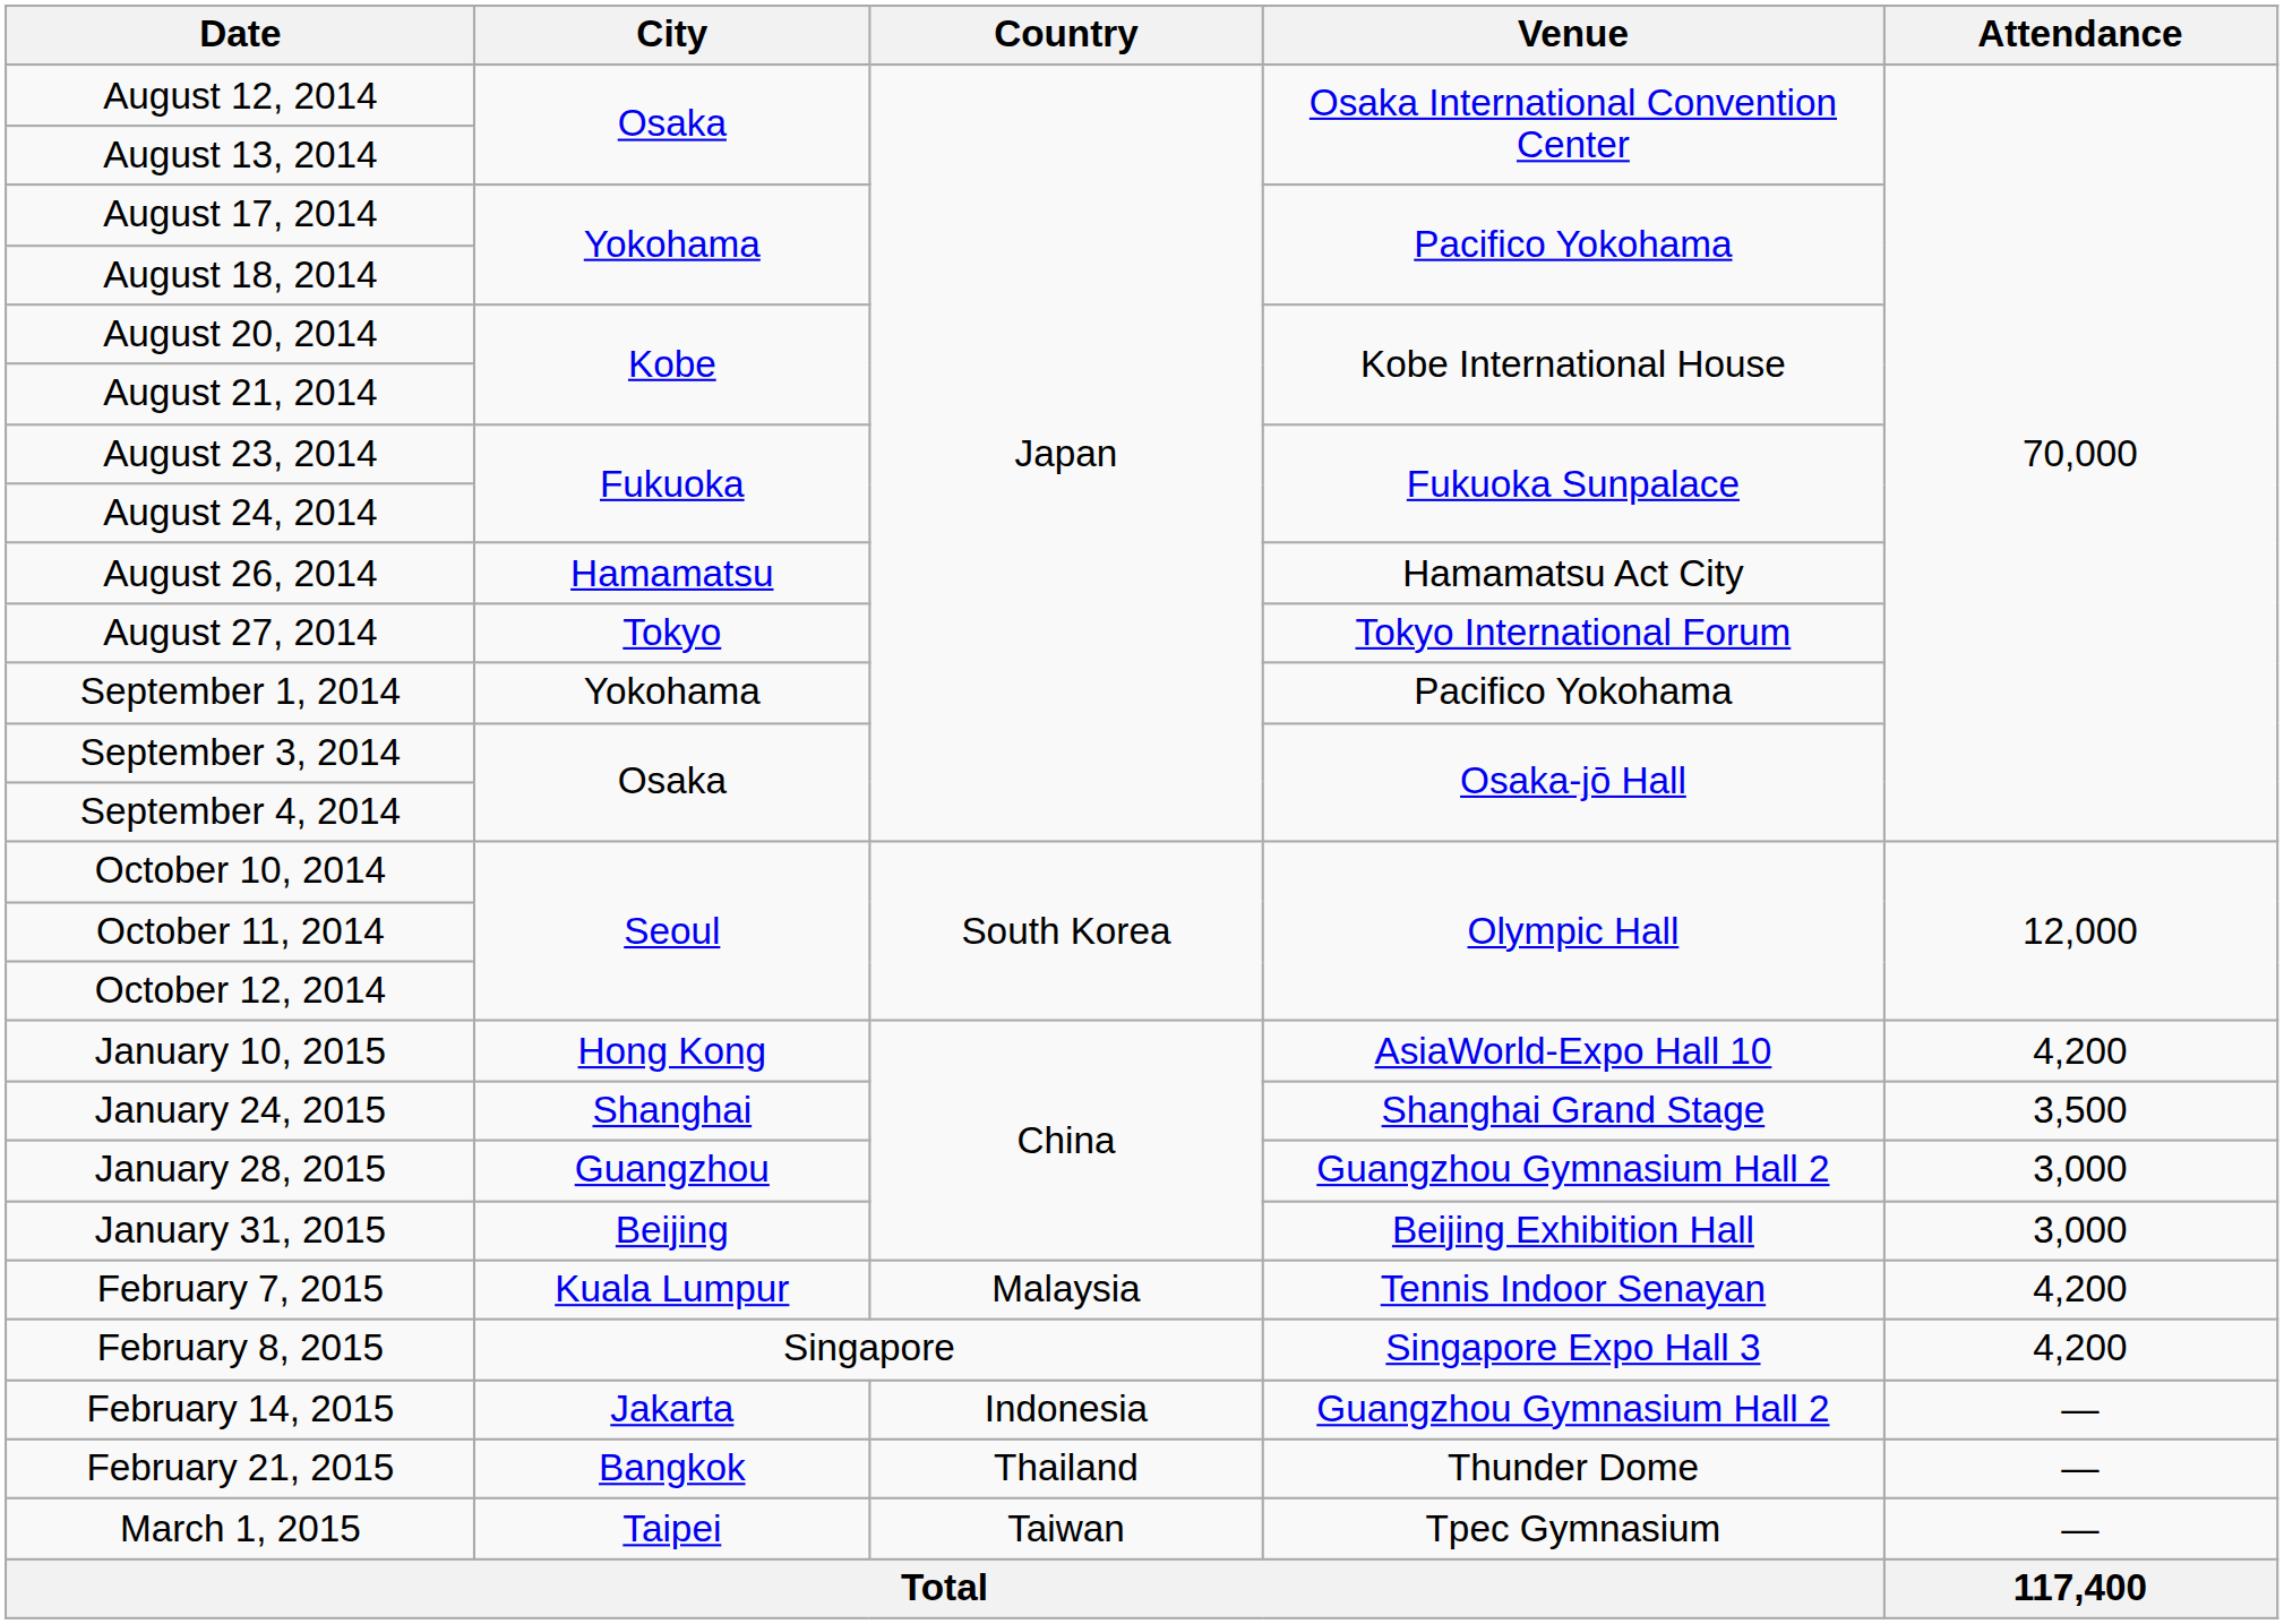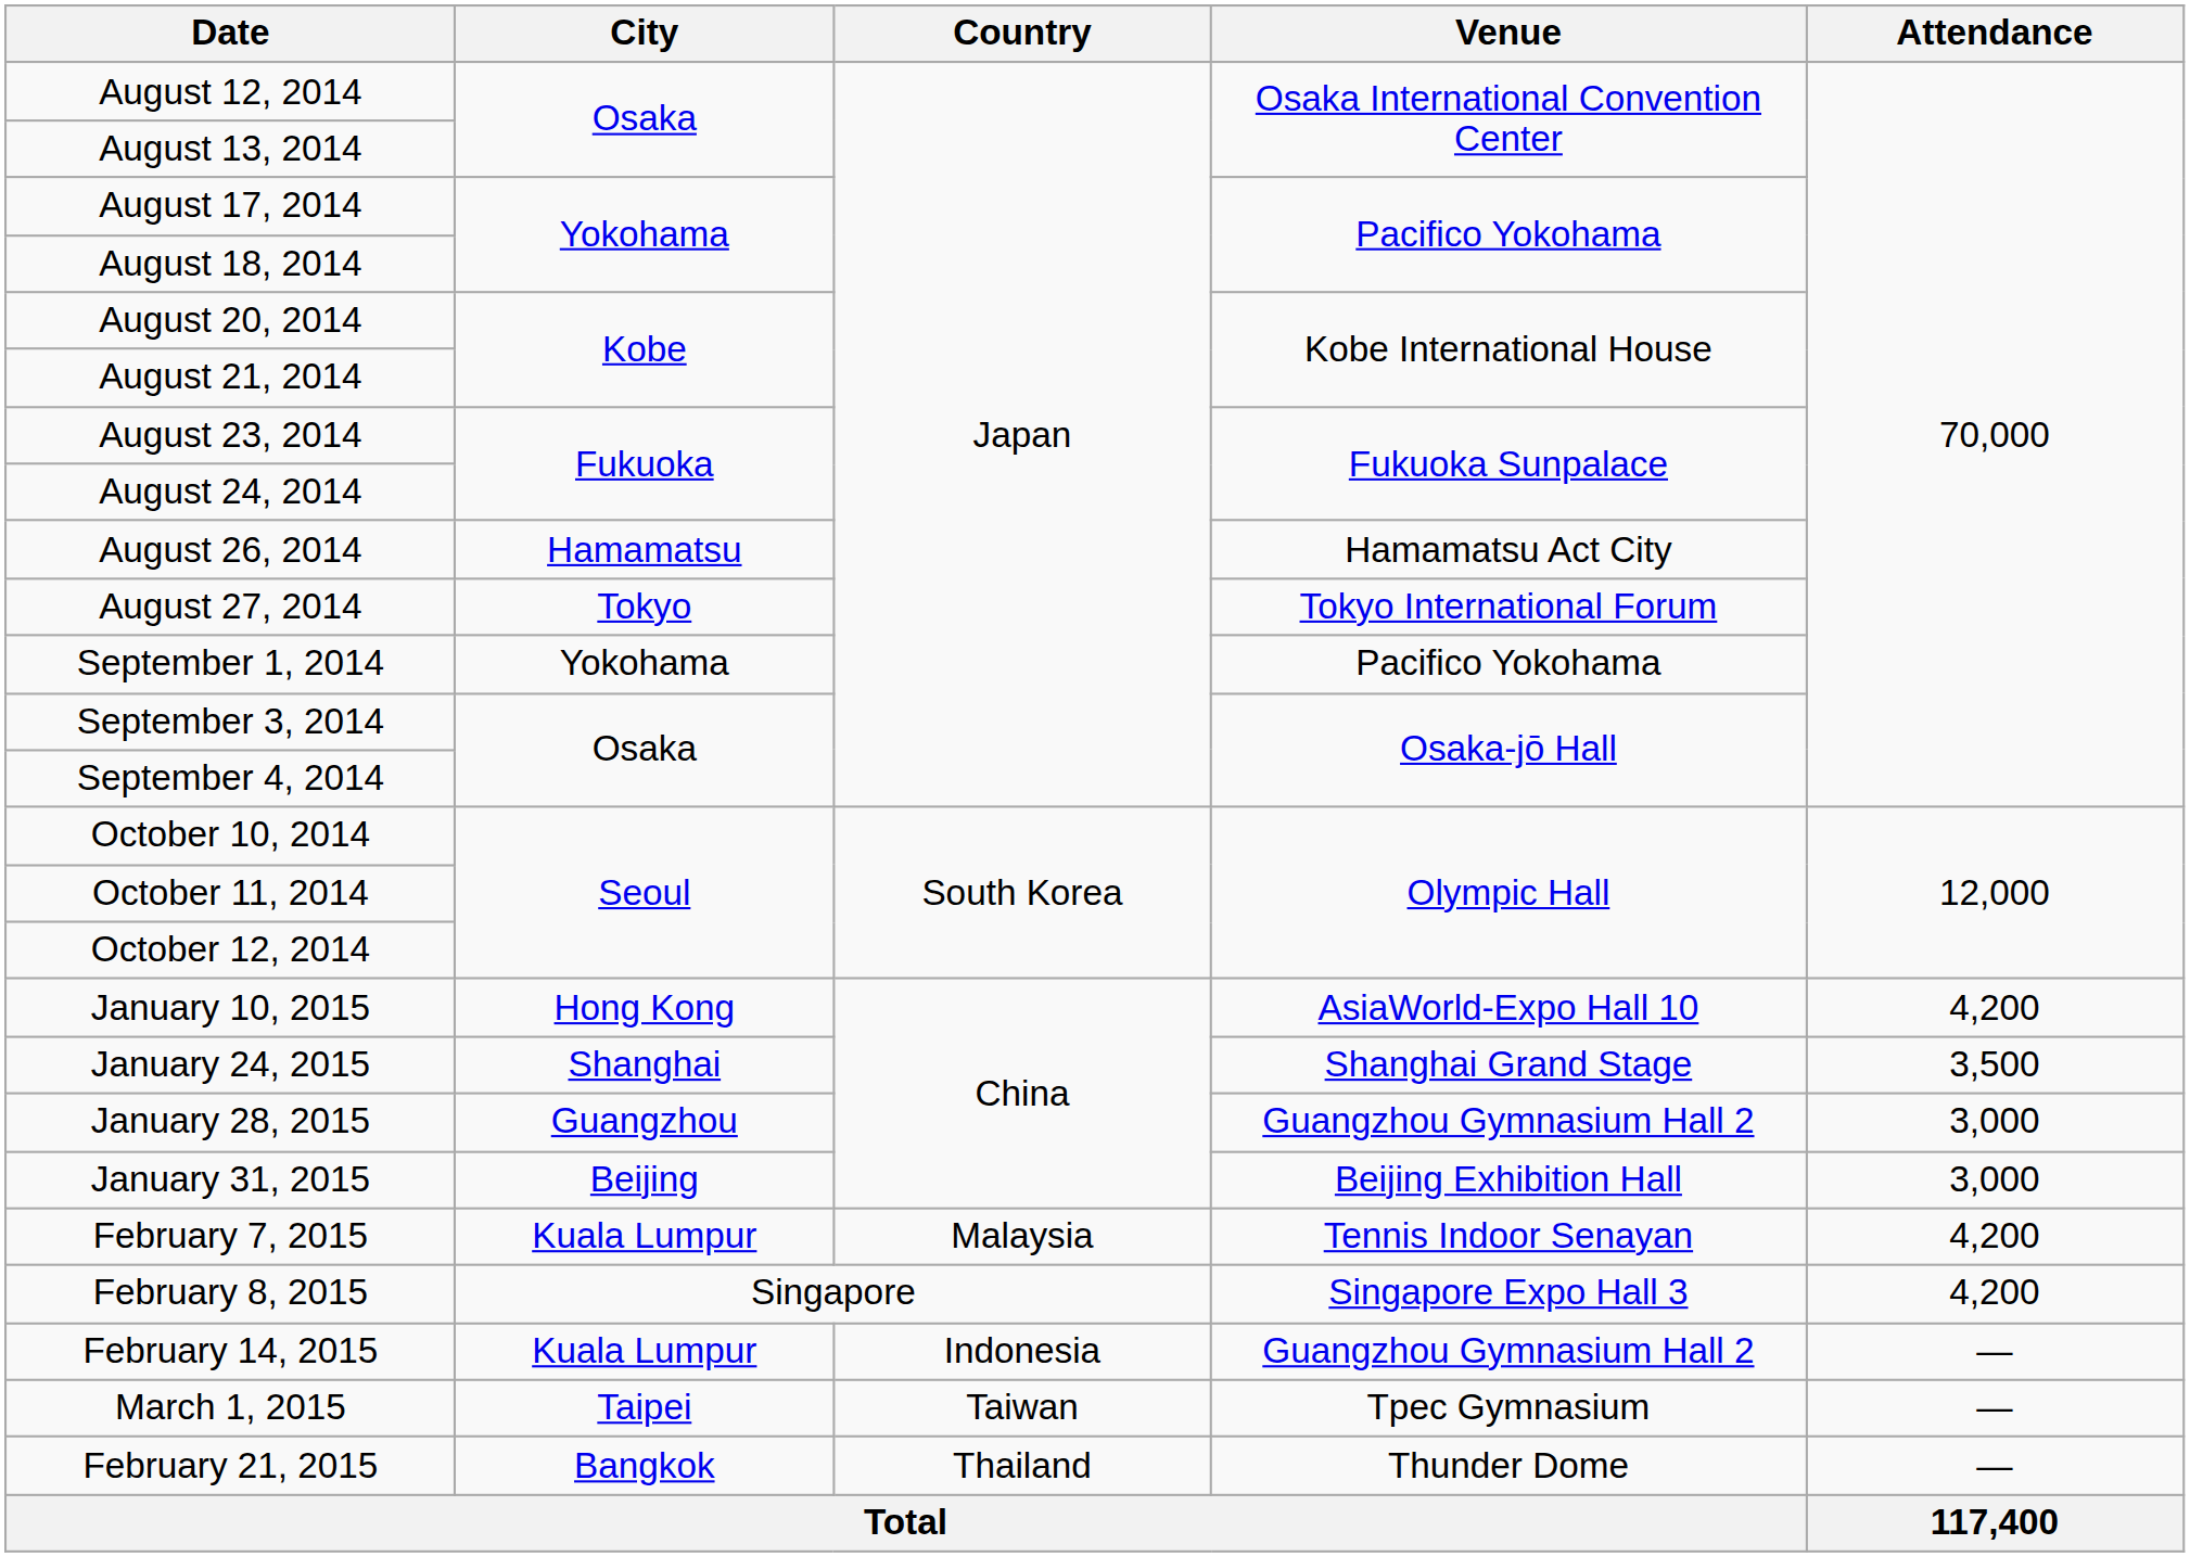February 14, 2015 | City: Jakarta -> Kuala Lumpur
rows swapped: February 21, 2015 <-> March 1, 2015
